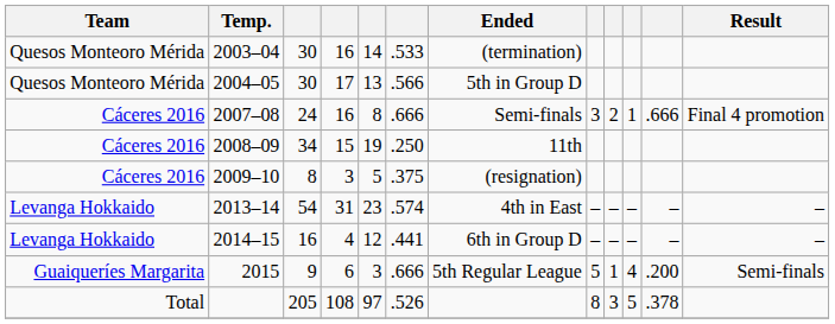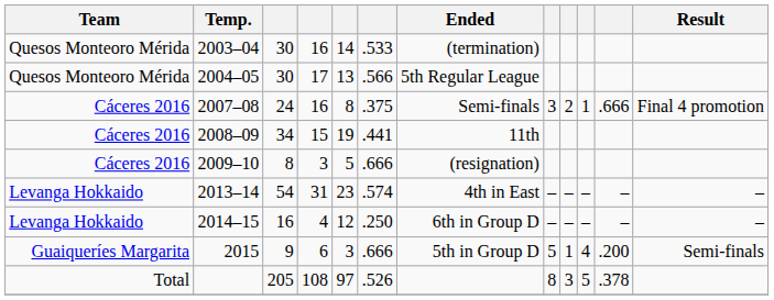2004–05 | Ended: 5th in Group D -> 5th Regular League
2007–08 | column 6: .666 -> .375
2008–09 | column 6: .250 -> .441
2009–10 | column 6: .375 -> .666
2014–15 | column 6: .441 -> .250
2015 | Ended: 5th Regular League -> 5th in Group D
